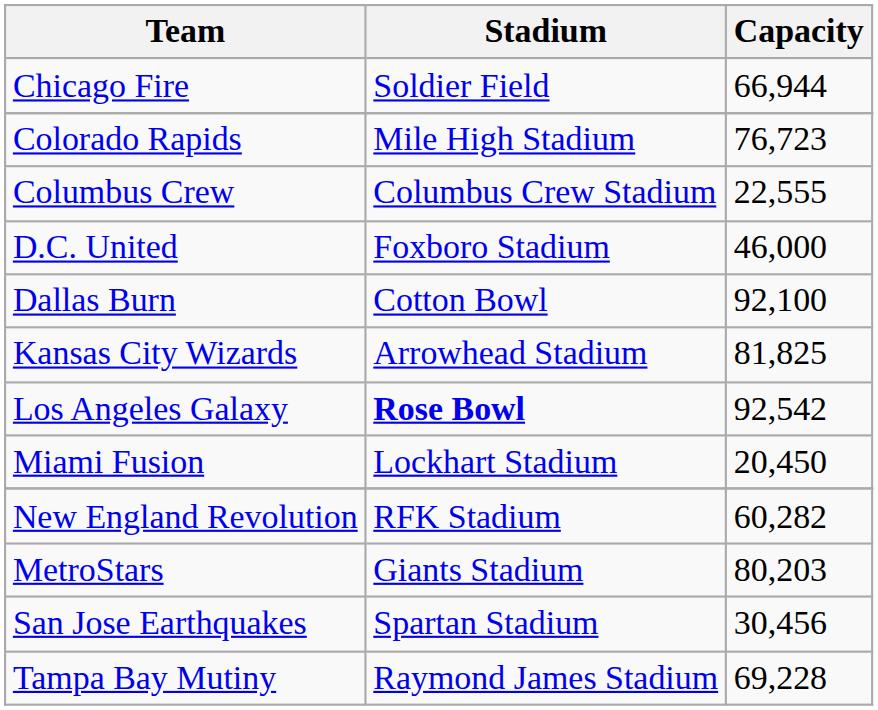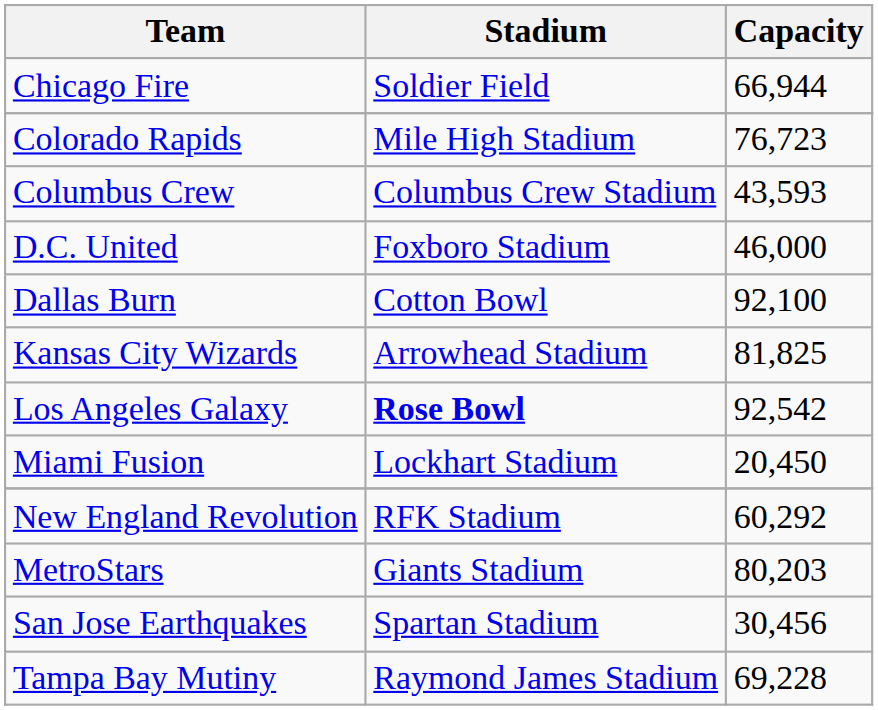Columbus Crew | Capacity: 22,555 -> 43,593
New England Revolution | Capacity: 60,282 -> 60,292
